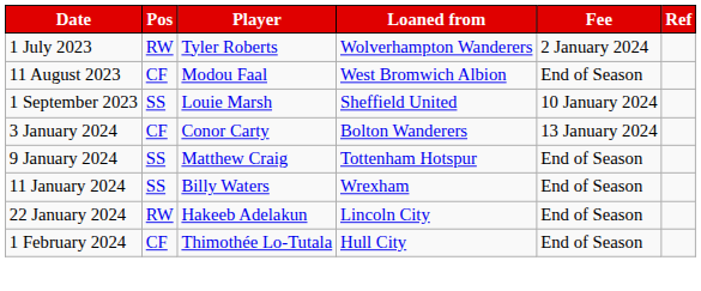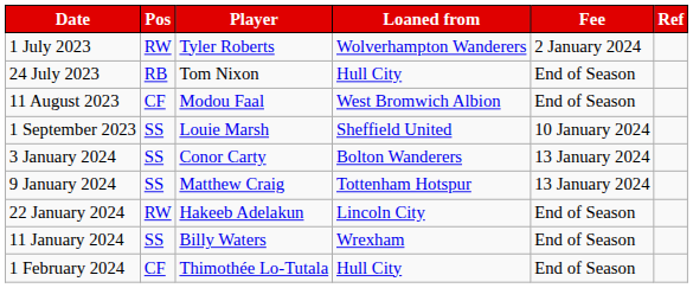+ row: 24 July 2023 | RB | Tom Nixon | Hull City | End of Season
3 January 2024 | Pos: CF -> SS
9 January 2024 | Fee: End of Season -> 13 January 2024
rows swapped: 11 January 2024 <-> 22 January 2024
